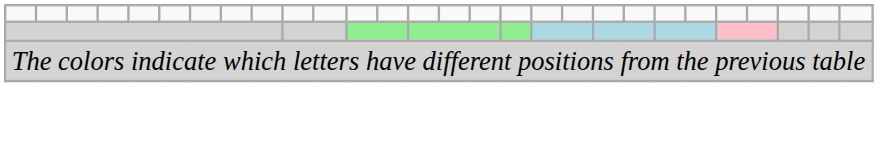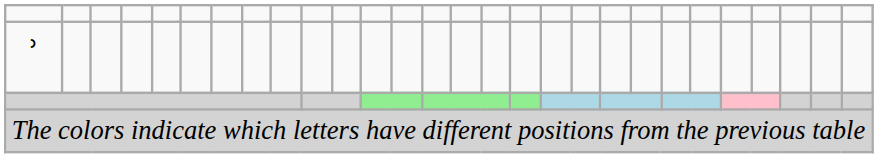+ row: ʾ
